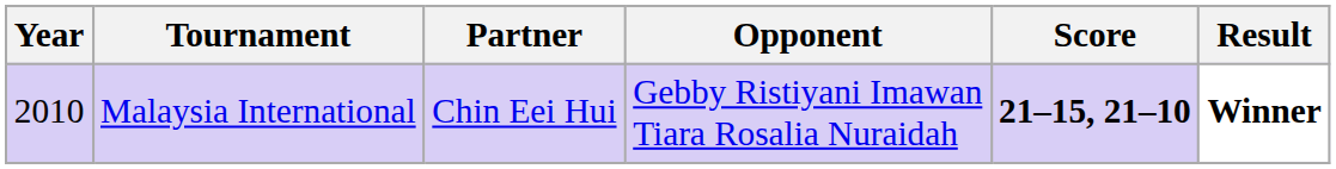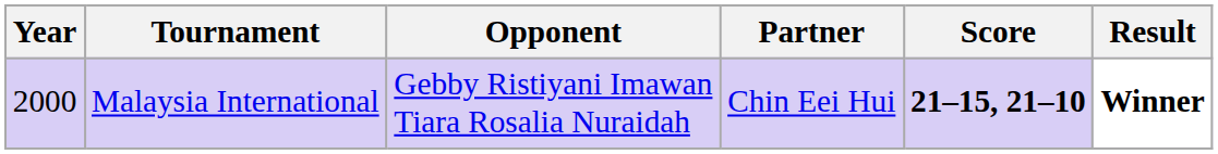columns swapped: Partner <-> Opponent
Malaysia International | Year: 2010 -> 2000
